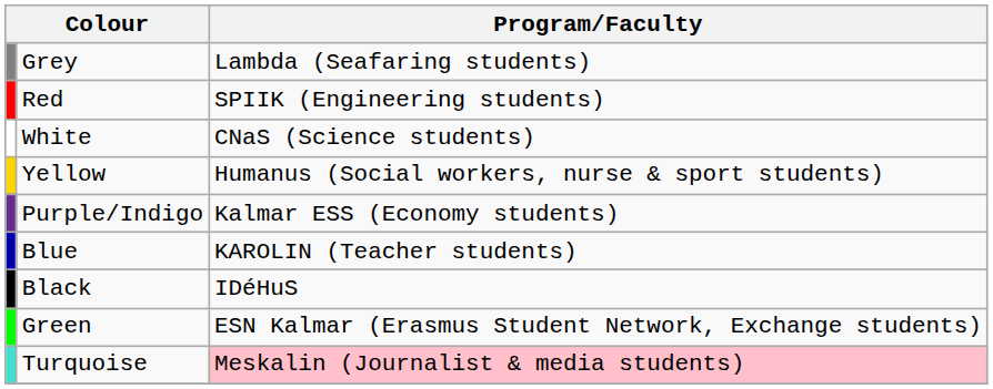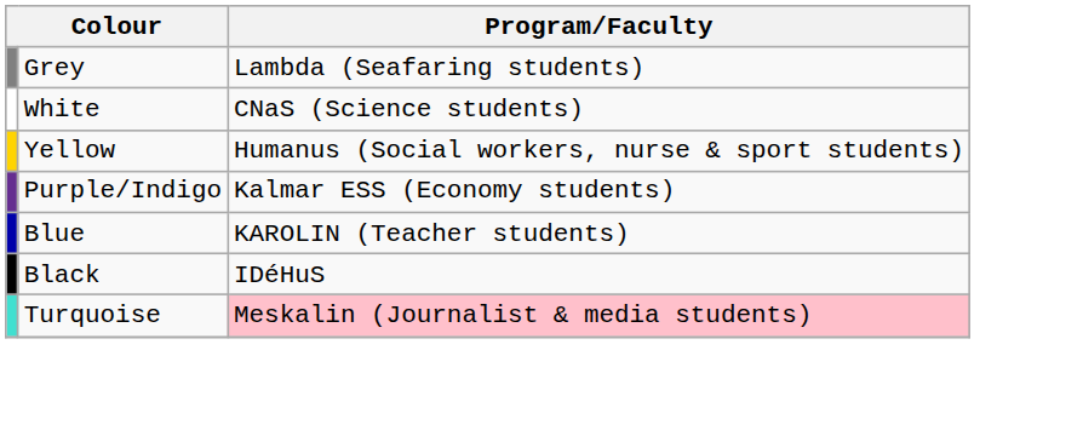- row: Red | SPIIK (Engineering students)
- row: Green | ESN Kalmar (Erasmus Student Network, Exchange students)
